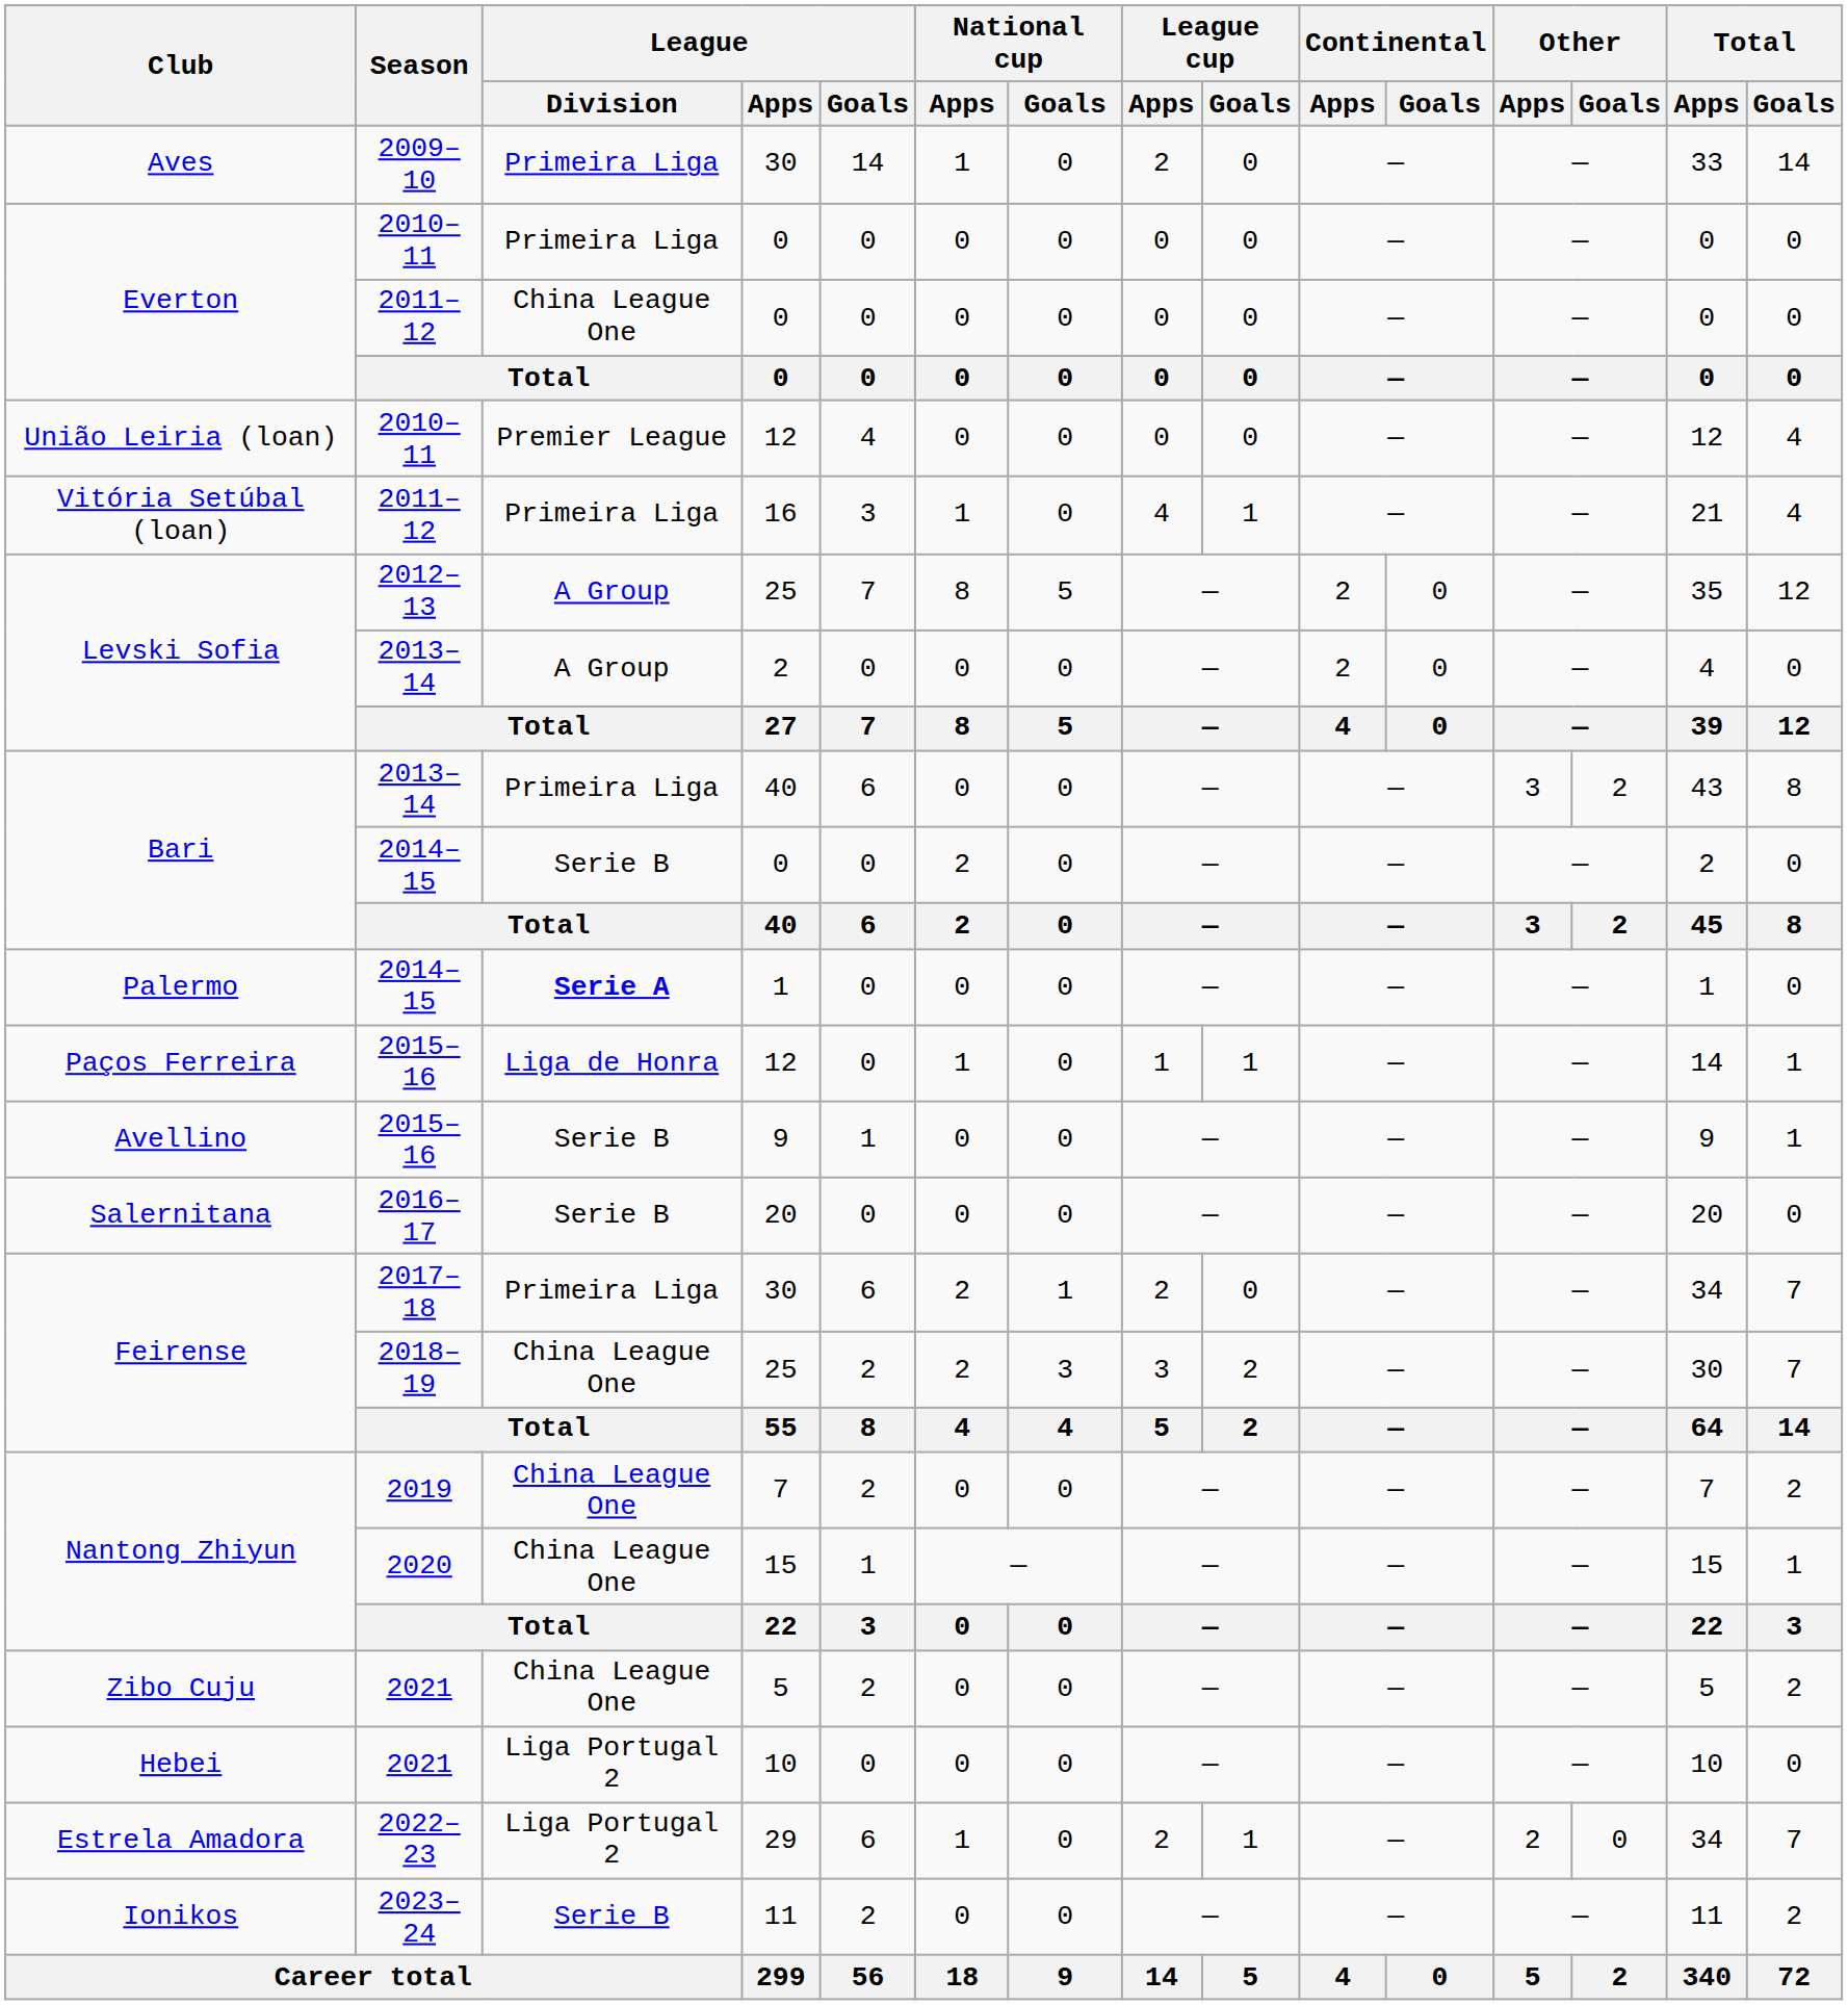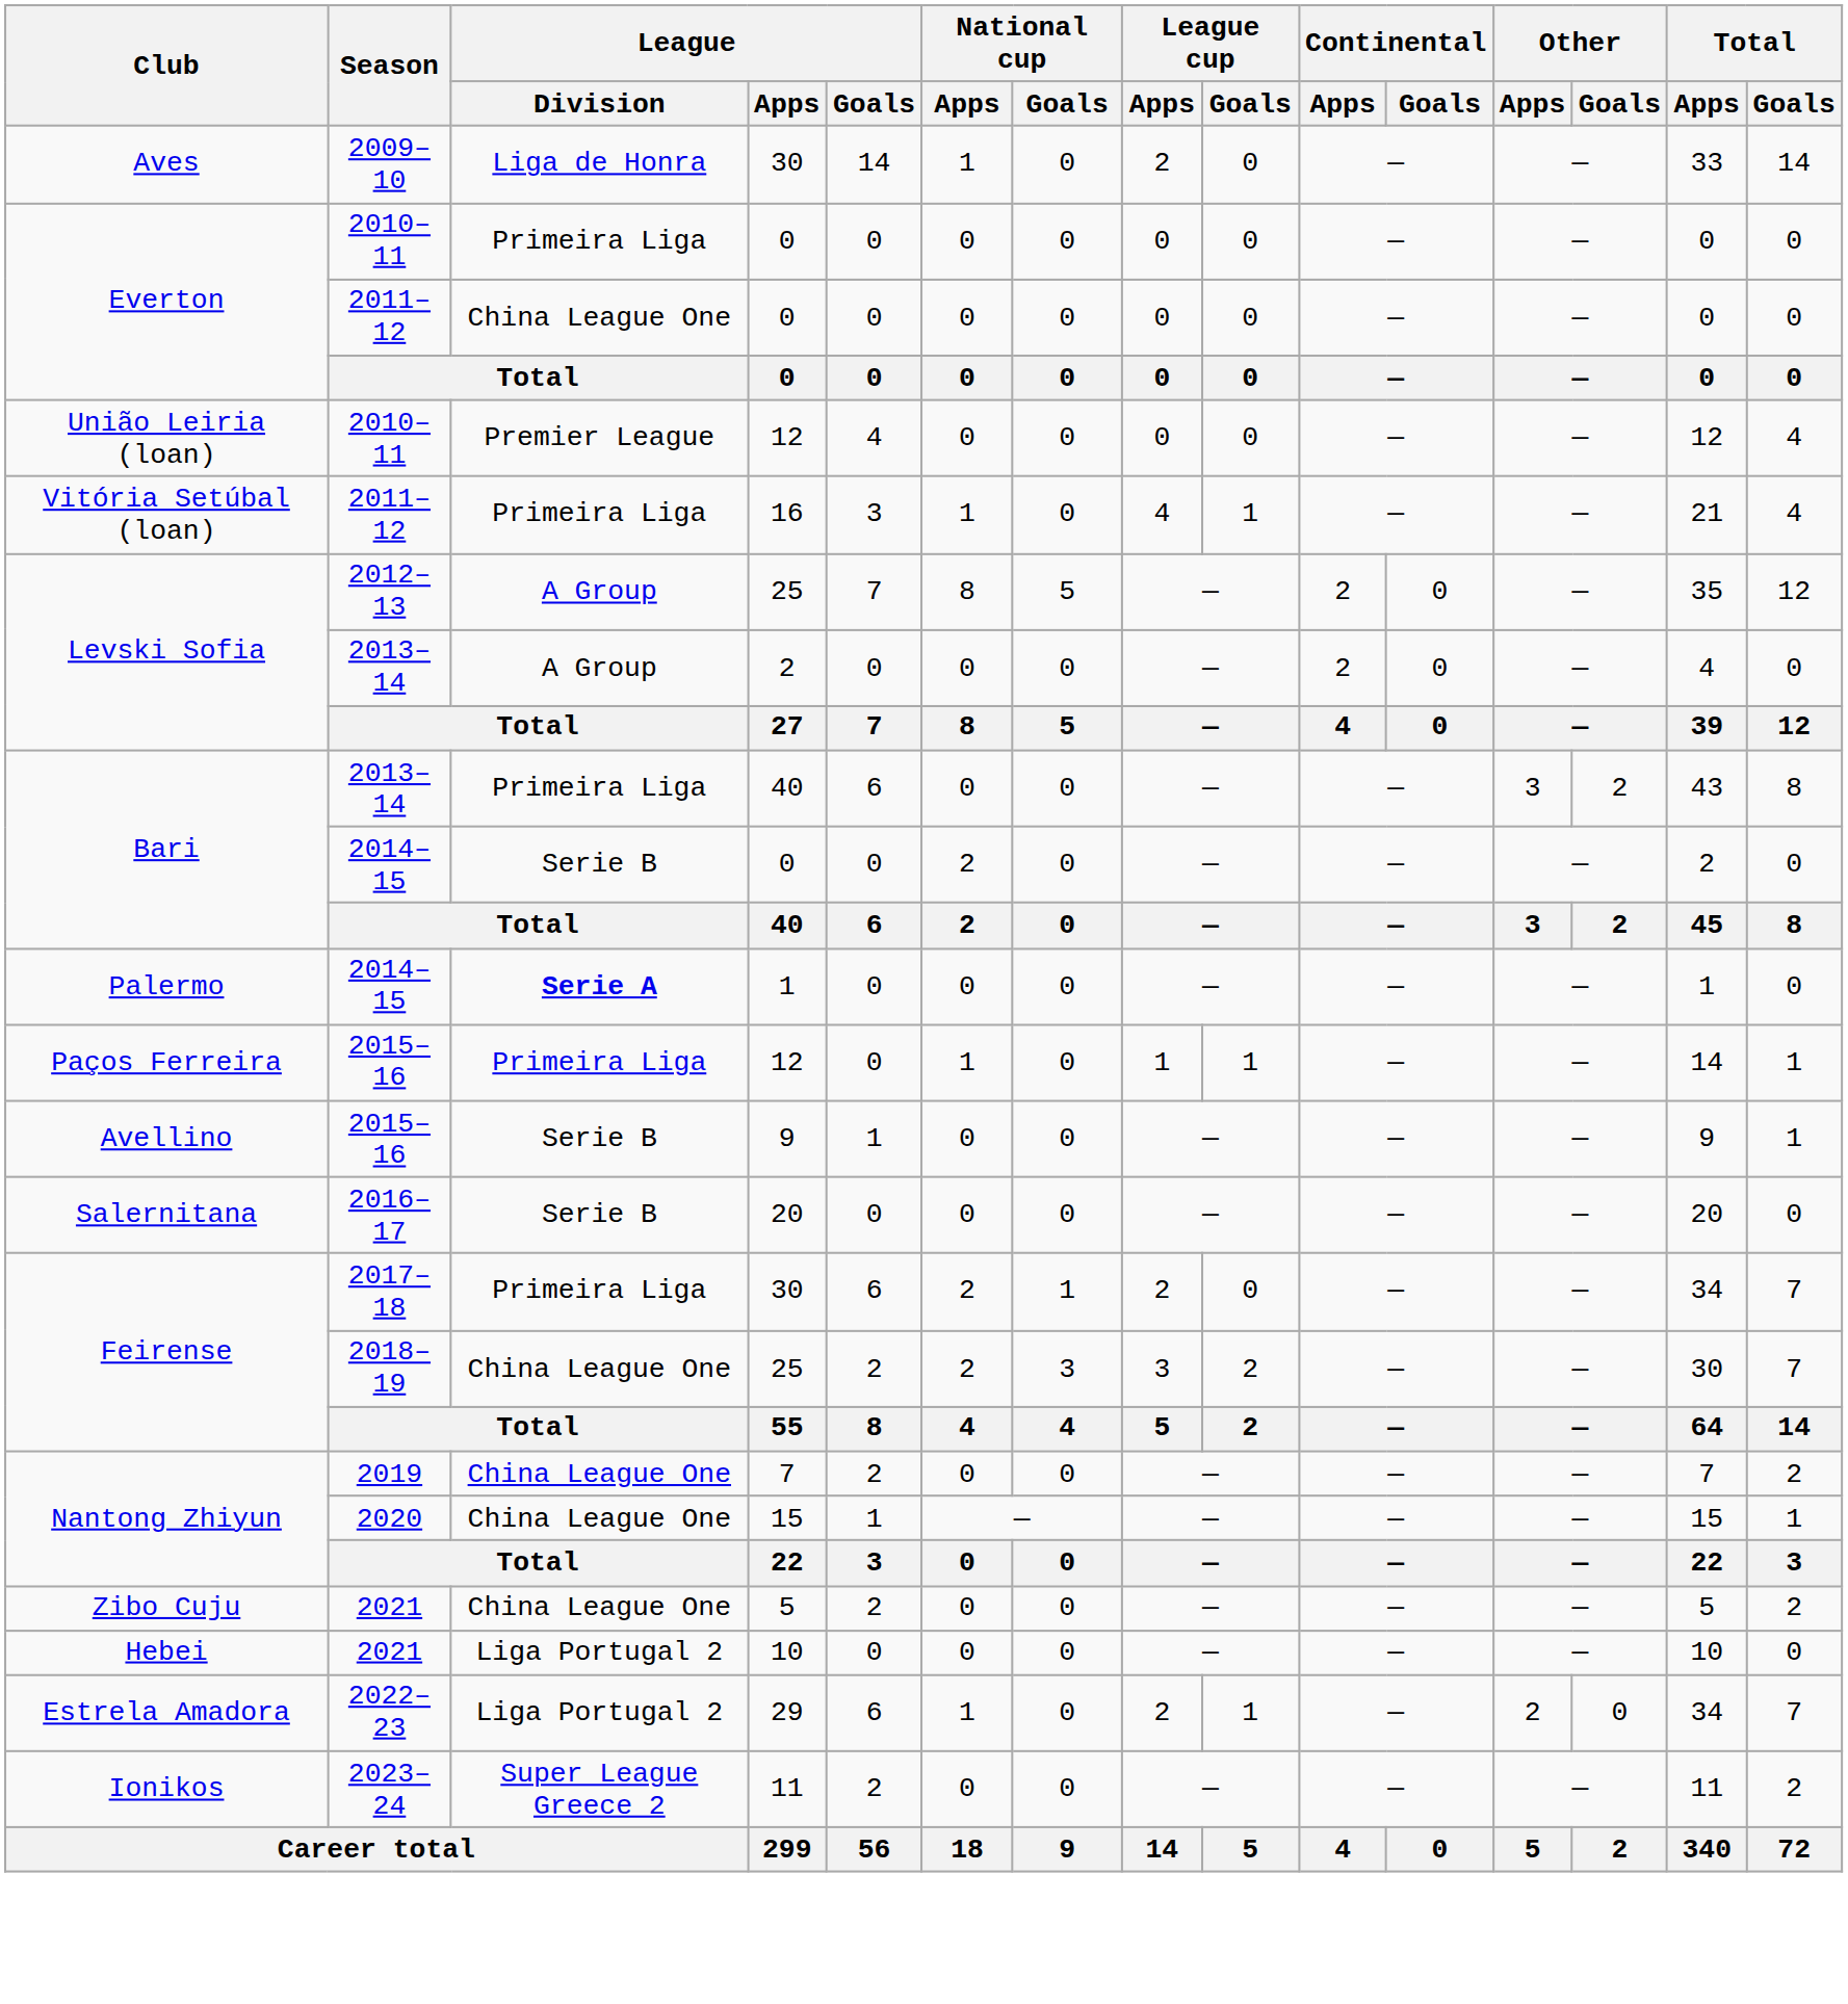Aves | League / Division: Primeira Liga -> Liga de Honra
Paços Ferreira | League / Division: Liga de Honra -> Primeira Liga
Ionikos | League / Division: Serie B -> Super League Greece 2
